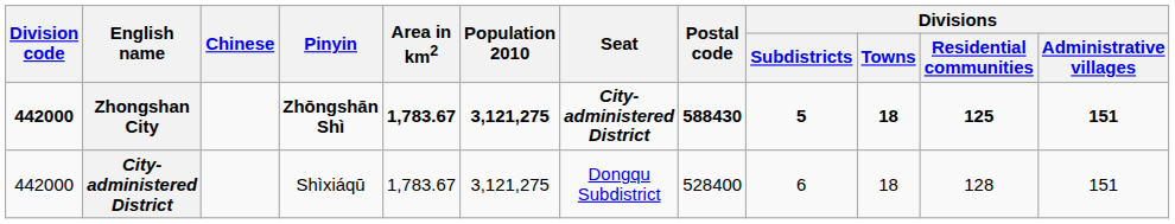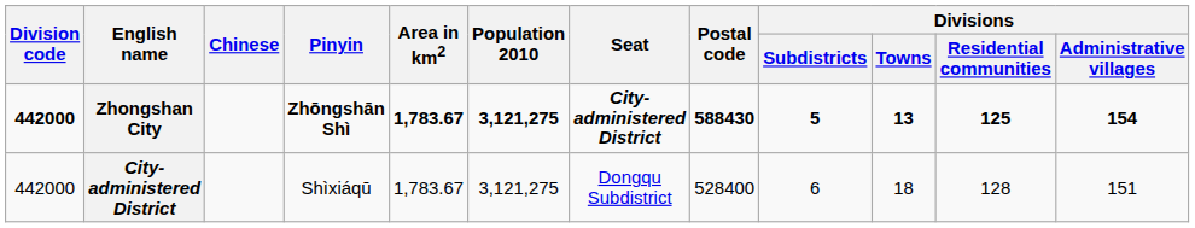Zhongshan City | Divisions / Towns: 18 -> 13
Zhongshan City | Divisions / Administrative villages: 151 -> 154
